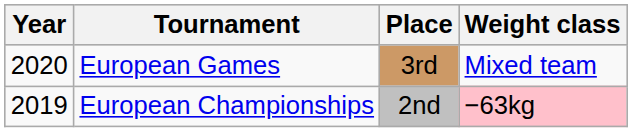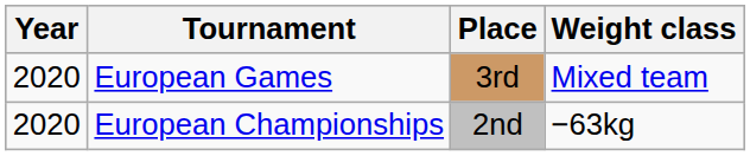European Championships | Year: 2019 -> 2020
European Championships | Weight class: pink background -> no background
